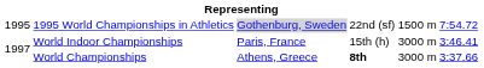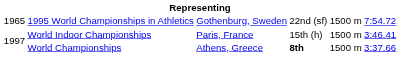1995 World Championships in Athletics | column 1: 1995 -> 1965
1995 World Championships in Athletics | column 3: lightgrey background -> no background
World Indoor Championships | column 5: 3000 m -> 1500 m
World Championships | column 5: 3000 m -> 1500 m
